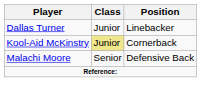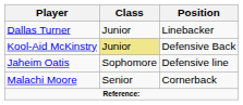Kool-Aid McKinstry | Position: Cornerback -> Defensive Back
+ row: Jaheim Oatis | Sophomore | Defensive line
Malachi Moore | Position: Defensive Back -> Cornerback
